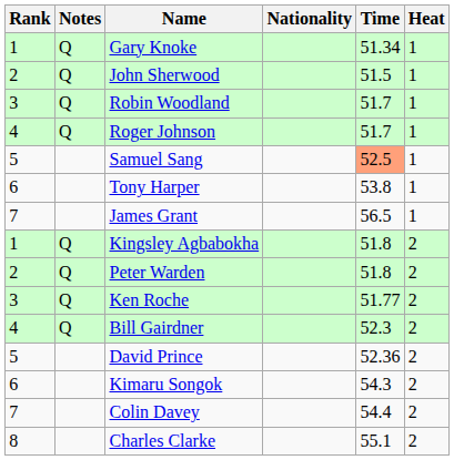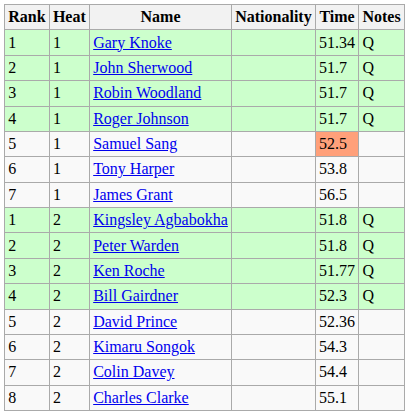columns swapped: Heat <-> Notes
John Sherwood | Time: 51.5 -> 51.7
